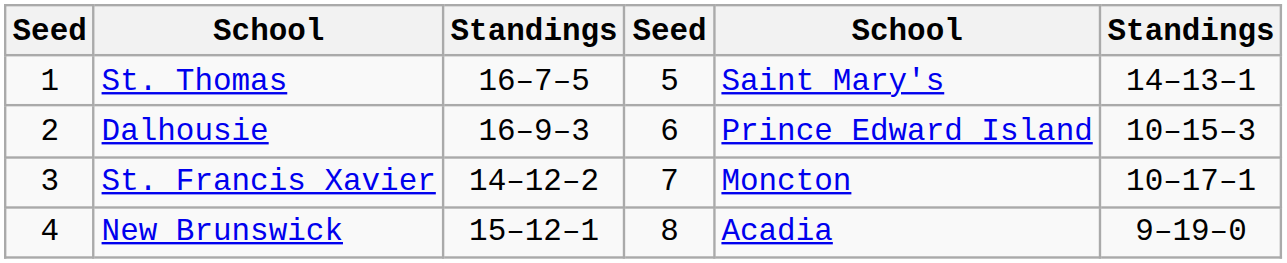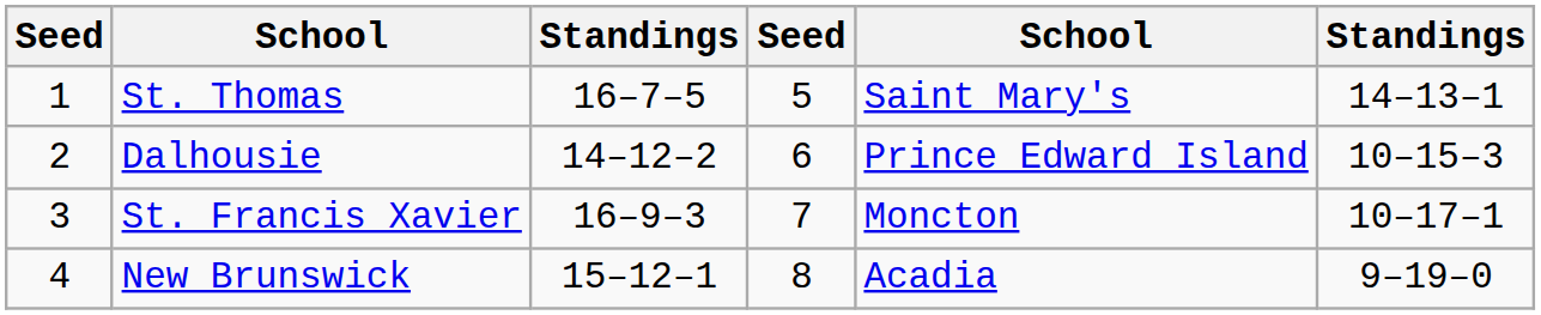Dalhousie | column 3: 16–9–3 -> 14–12–2
St. Francis Xavier | column 3: 14–12–2 -> 16–9–3
